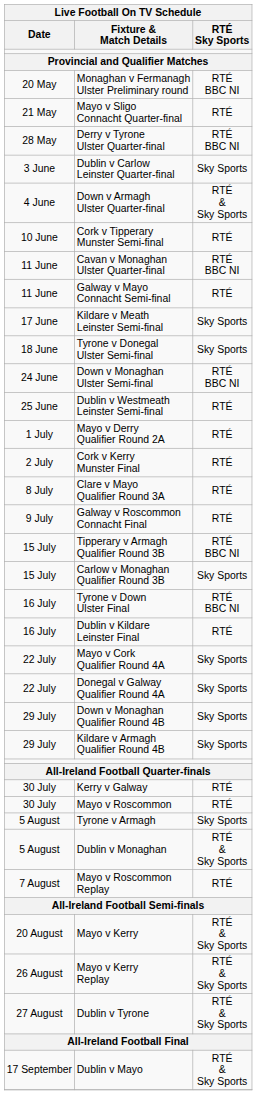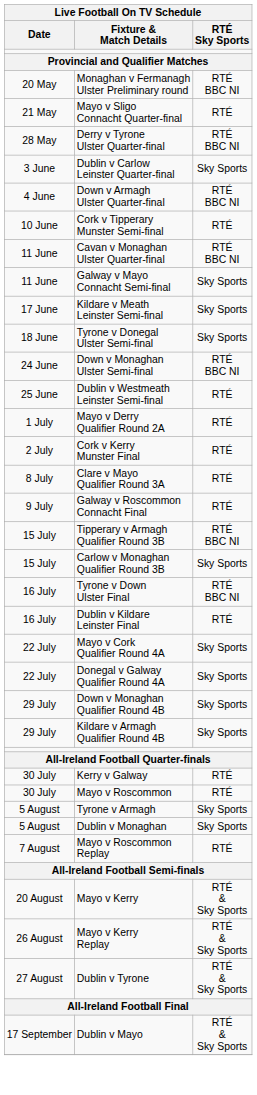Down v Armagh Ulster Quarter-final | RTÉ Sky Sports: RTÉ & Sky Sports -> RTÉ BBC NI
Galway v Mayo Connacht Semi-final | RTÉ Sky Sports: RTÉ -> Sky Sports
Dublin v Monaghan | RTÉ Sky Sports: RTÉ & Sky Sports -> Sky Sports
